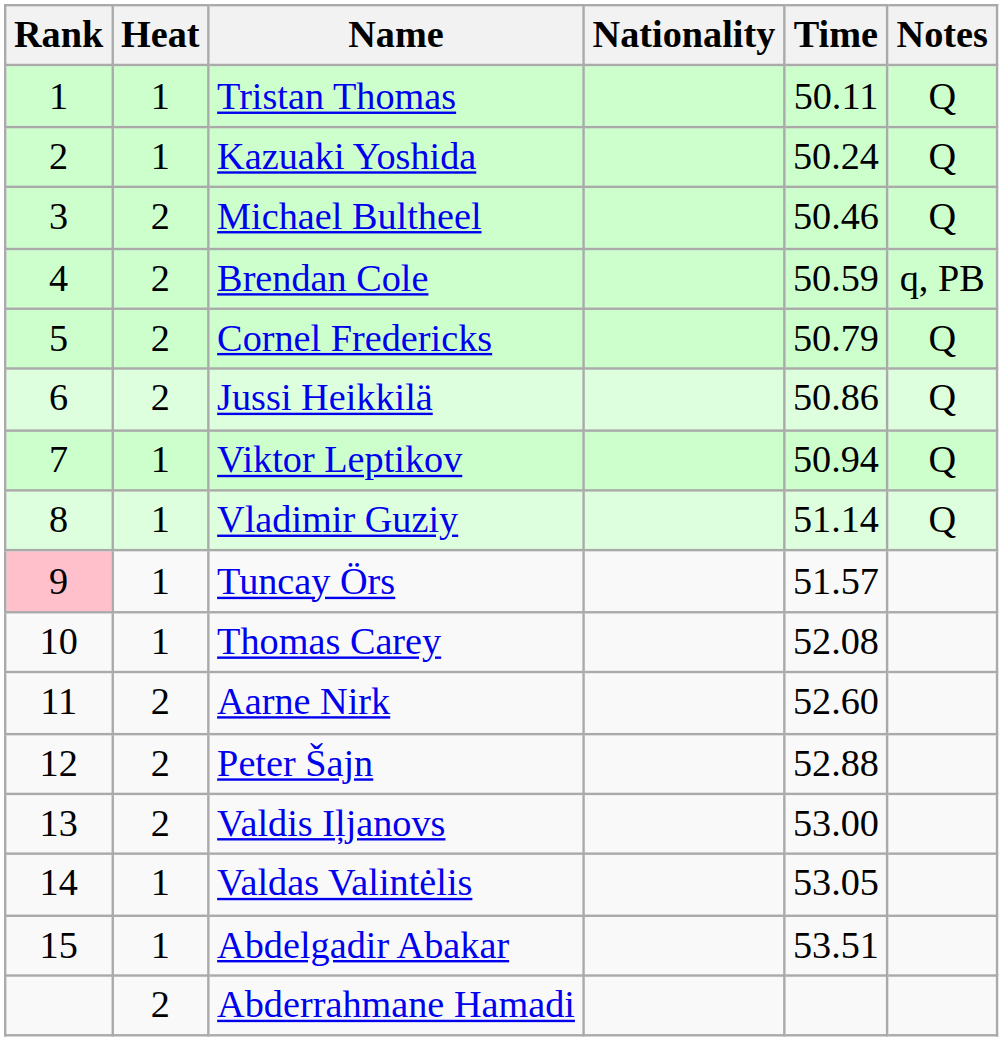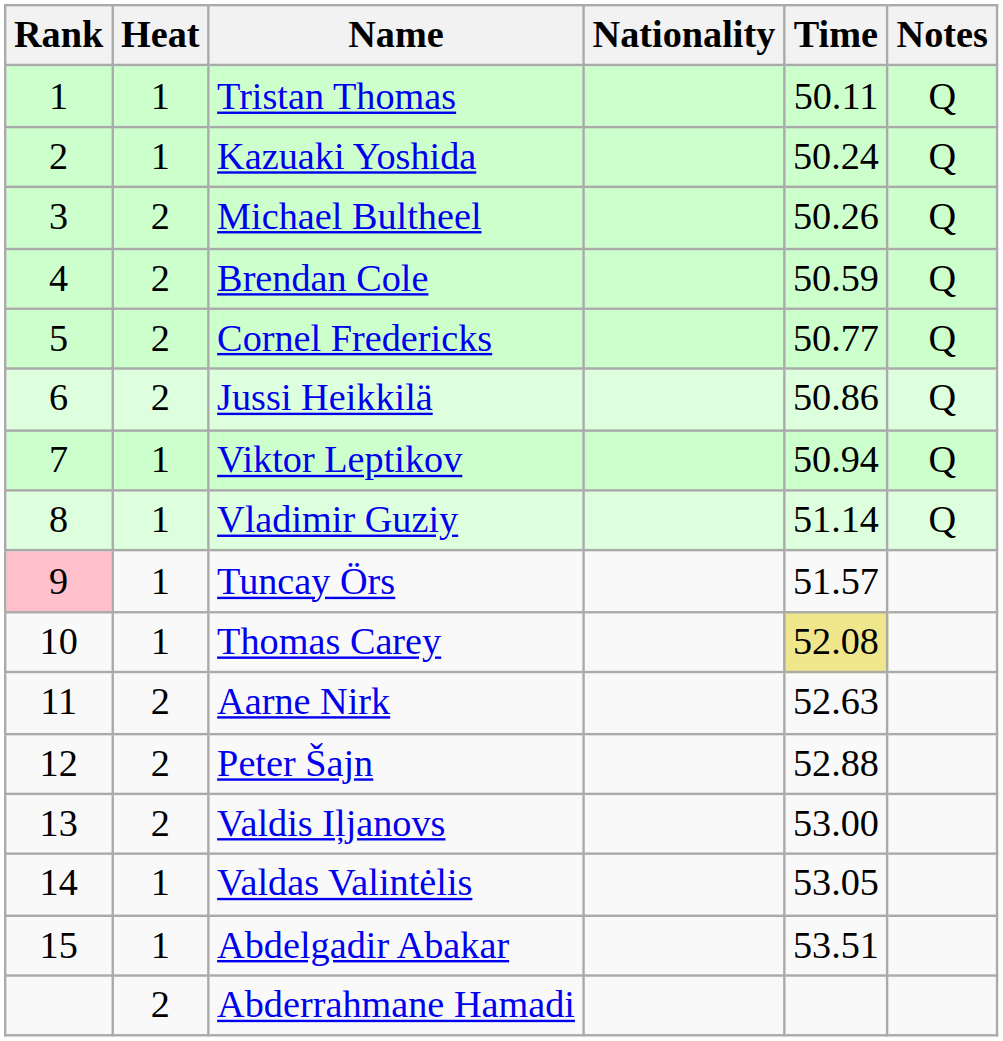Michael Bultheel | Time: 50.46 -> 50.26
Brendan Cole | Notes: q, PB -> Q
Cornel Fredericks | Time: 50.79 -> 50.77
Thomas Carey | Time: no background -> khaki background
Aarne Nirk | Time: 52.60 -> 52.63
